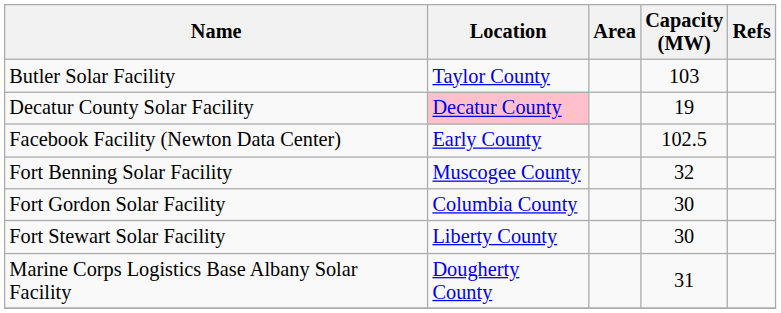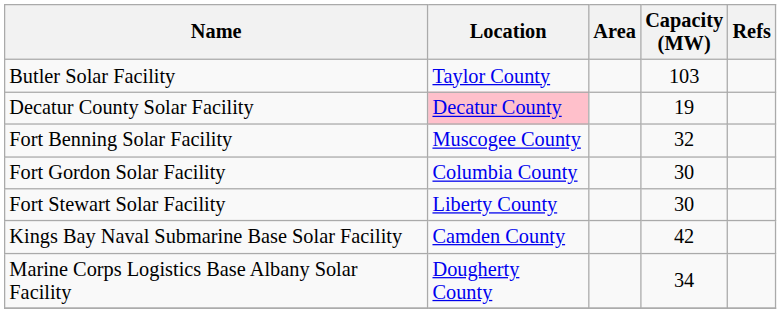- row: Facebook Facility (Newton Data Center) | Early County | 102.5
+ row: Kings Bay Naval Submarine Base Solar Facility | Camden County | 42
Marine Corps Logistics Base Albany Solar Facility | Capacity (MW): 31 -> 34
